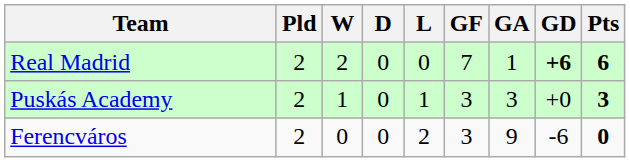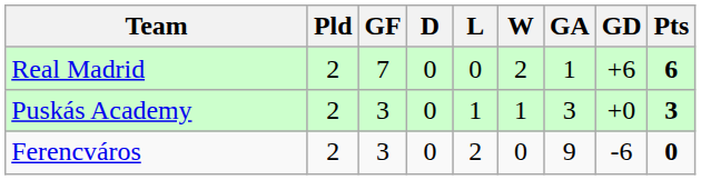columns swapped: W <-> GF
Real Madrid | GD: bold -> normal
